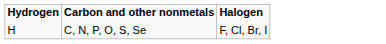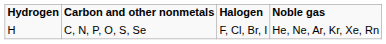+ column: Noble gas | He, Ne, Ar, Kr, Xe, Rn
